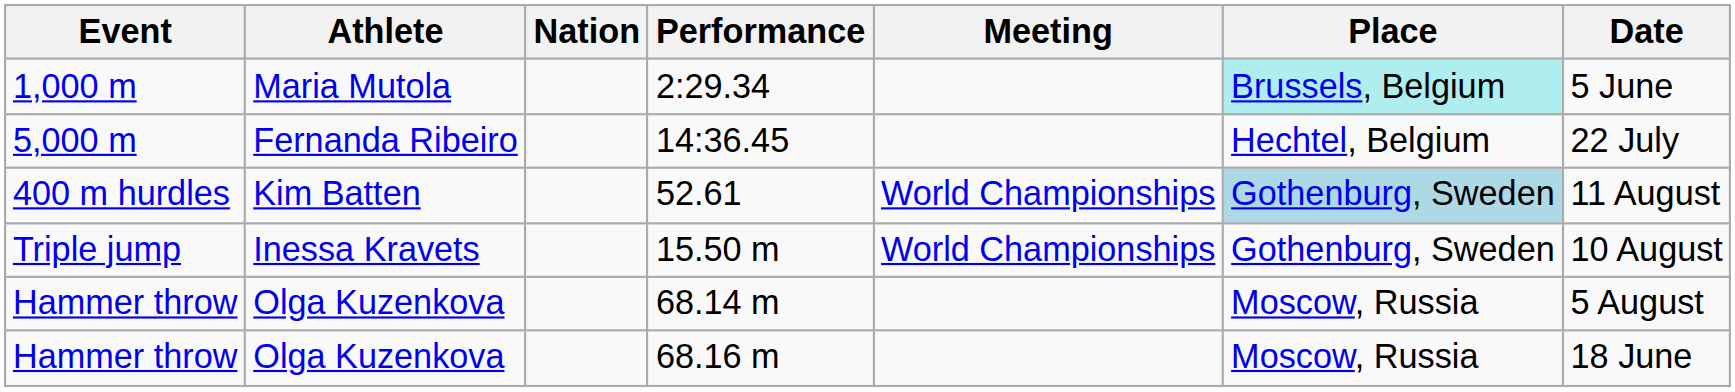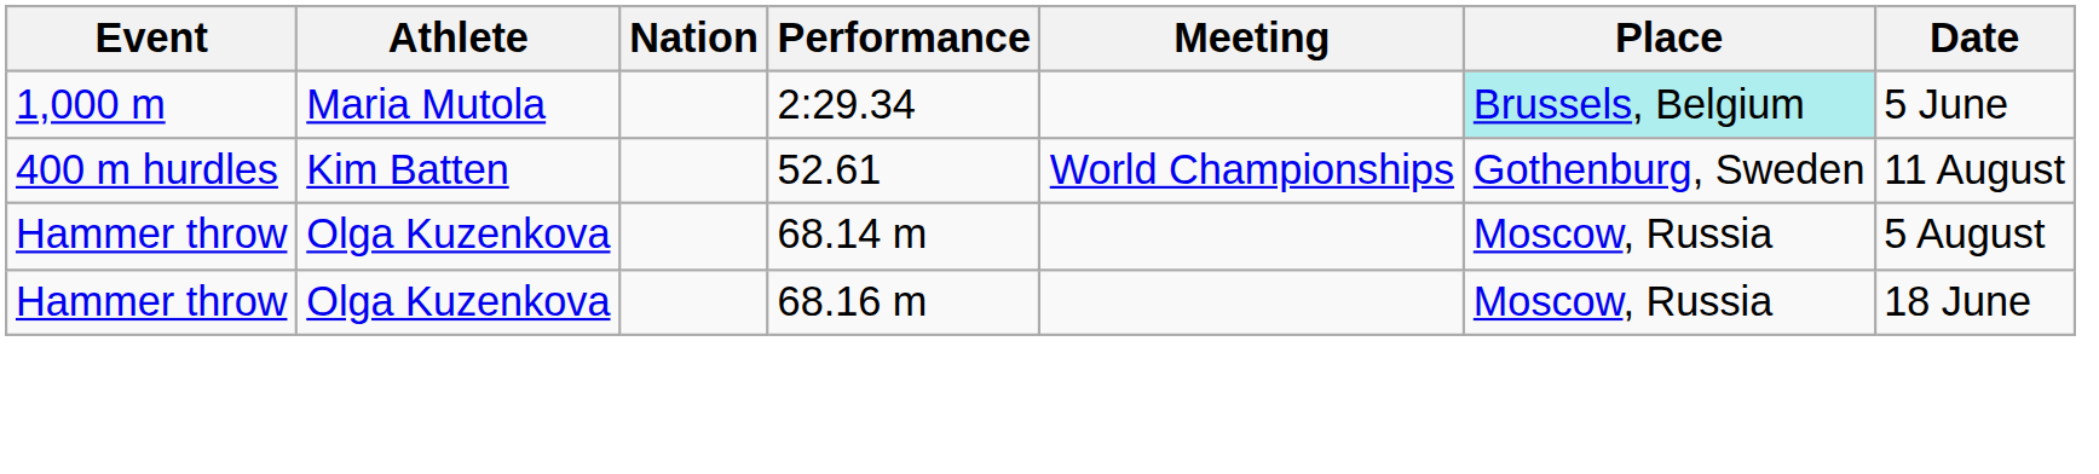- row: 5,000 m | Fernanda Ribeiro | 14:36.45 | Hechtel, Belgium | 22 July
52.61 | Place: lightblue background -> no background
- row: Triple jump | Inessa Kravets | 15.50 m | World Championships | Gothenburg, Sweden | 10 August
